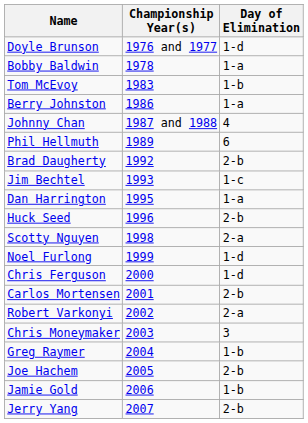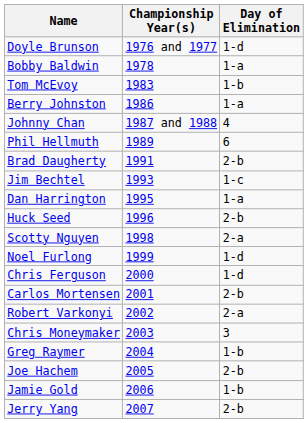Brad Daugherty | Championship Year(s): 1992 -> 1991
